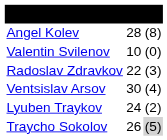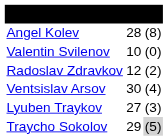Radoslav Zdravkov | column 2: 22 -> 12
Radoslav Zdravkov | column 3: (3) -> (2)
Lyuben Traykov | column 2: 24 -> 27
Lyuben Traykov | column 3: (2) -> (3)
Traycho Sokolov | column 2: 26 -> 29
